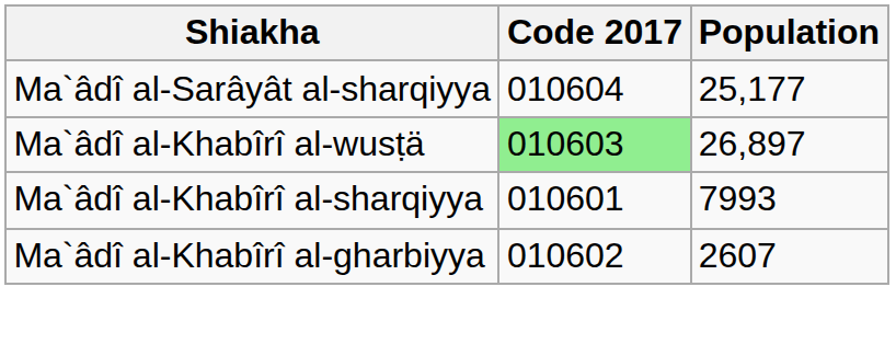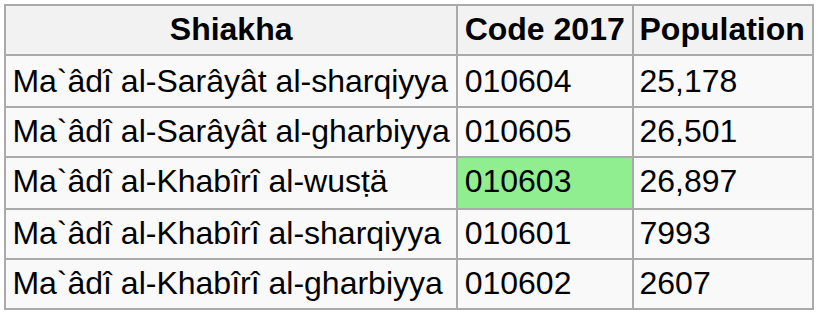Ma`âdî al-Sarâyât al-sharqiyya | Population: 25,177 -> 25,178
+ row: Ma`âdî al-Sarâyât al-gharbiyya | 010605 | 26,501
